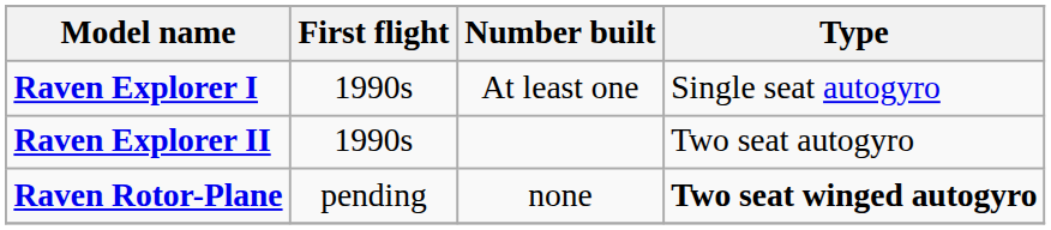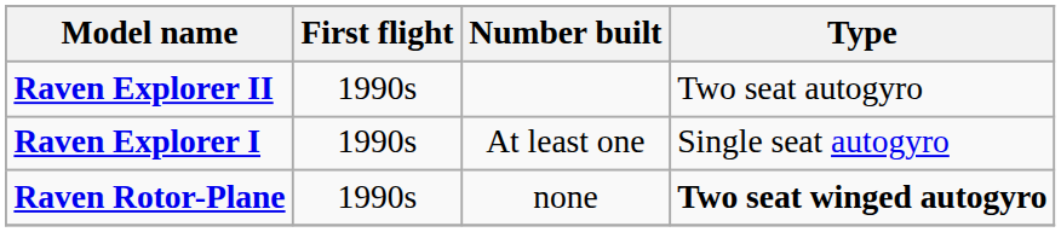rows swapped: Raven Explorer I <-> Raven Explorer II
Raven Rotor-Plane | First flight: pending -> 1990s
